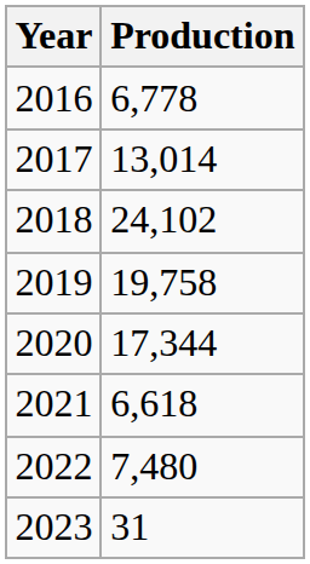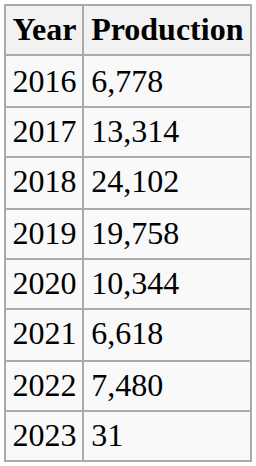2017 | Production: 13,014 -> 13,314
2020 | Production: 17,344 -> 10,344
